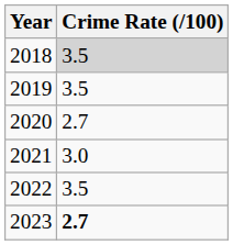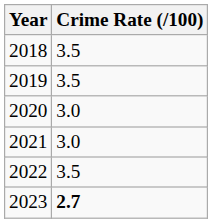2018 | Crime Rate (/100): lightgrey background -> no background
2020 | Crime Rate (/100): 2.7 -> 3.0
